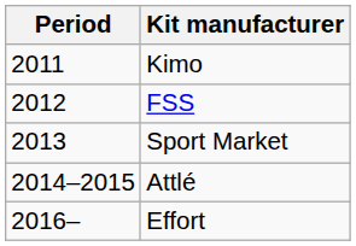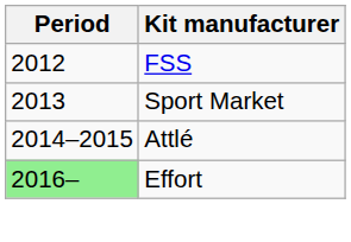- row: 2011 | Kimo
Effort | Period: no background -> lightgreen background
